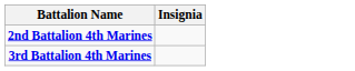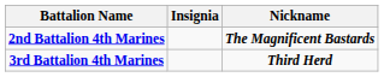+ column: Nickname | The Magnificent Bastards | Third Herd
